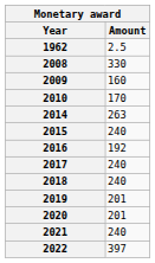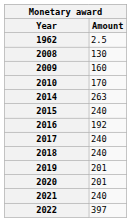2008 | Amount: 330 -> 130
